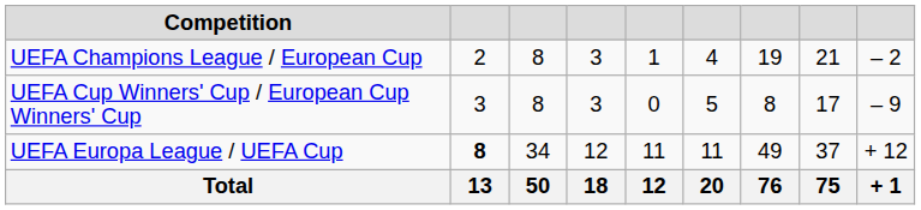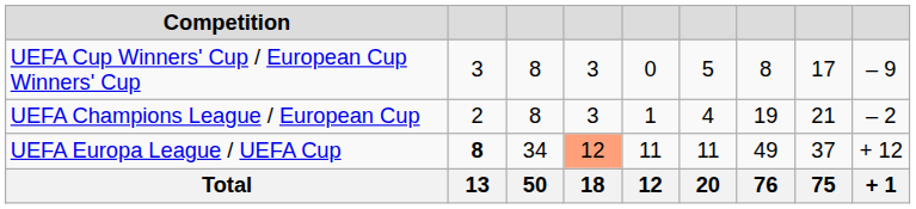rows swapped: UEFA Champions League / European Cup <-> UEFA Cup Winners' Cup / European Cup Winners' Cup
UEFA Europa League / UEFA Cup | column 4: no background -> lightsalmon background
